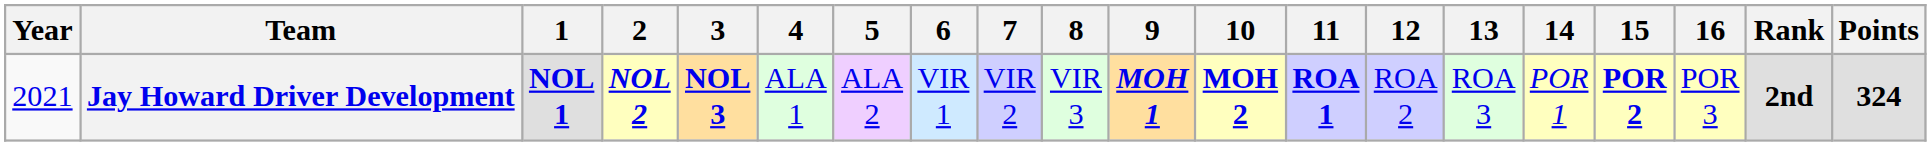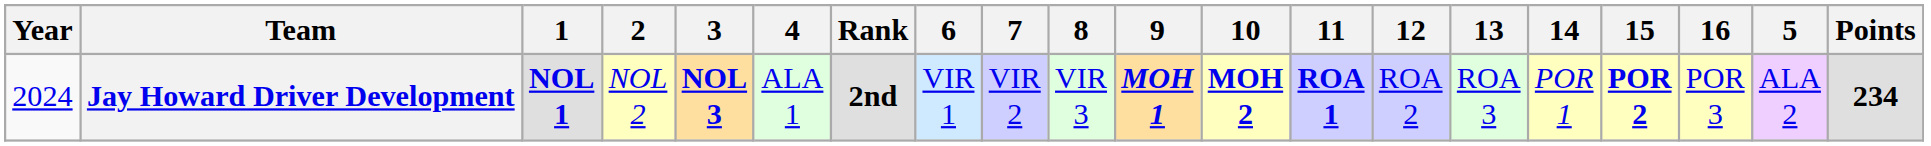columns swapped: 5 <-> Rank
Jay Howard Driver Development | Year: 2021 -> 2024
Jay Howard Driver Development | 2: bold -> normal
Jay Howard Driver Development | Points: 324 -> 234
